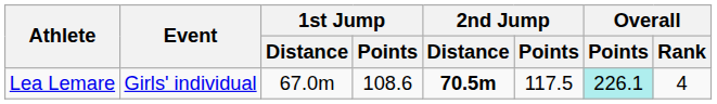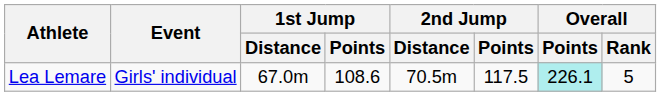Lea Lemare | 2nd Jump / Distance: bold -> normal
Lea Lemare | Overall / Rank: 4 -> 5
